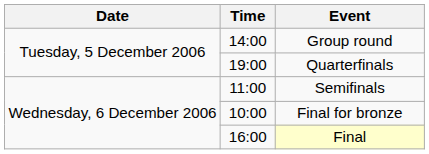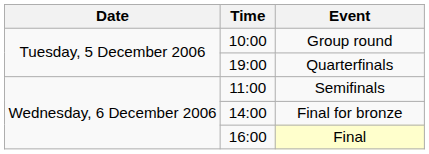Group round | Time: 14:00 -> 10:00
Final for bronze | Time: 10:00 -> 14:00
